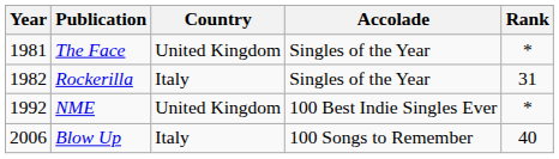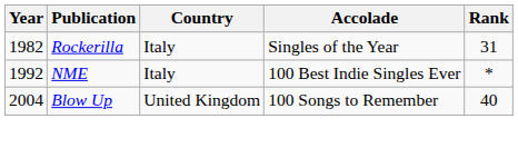- row: 1981 | The Face | United Kingdom | Singles of the Year | *
NME | Country: United Kingdom -> Italy
Blow Up | Year: 2006 -> 2004
Blow Up | Country: Italy -> United Kingdom
